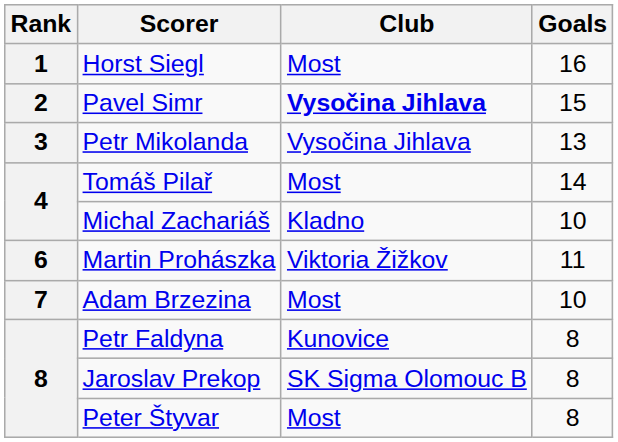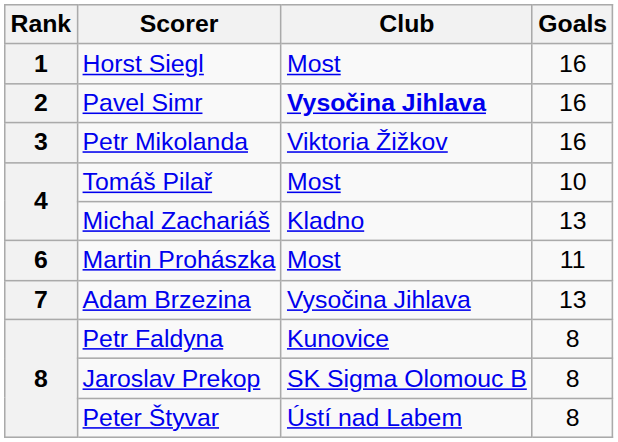Pavel Simr | Goals: 15 -> 16
Petr Mikolanda | Club: Vysočina Jihlava -> Viktoria Žižkov
Petr Mikolanda | Goals: 13 -> 16
Tomáš Pilař | Goals: 14 -> 10
Michal Zachariáš | Goals: 10 -> 13
Martin Prohászka | Club: Viktoria Žižkov -> Most
Adam Brzezina | Club: Most -> Vysočina Jihlava
Adam Brzezina | Goals: 10 -> 13
Peter Štyvar | Club: Most -> Ústí nad Labem
